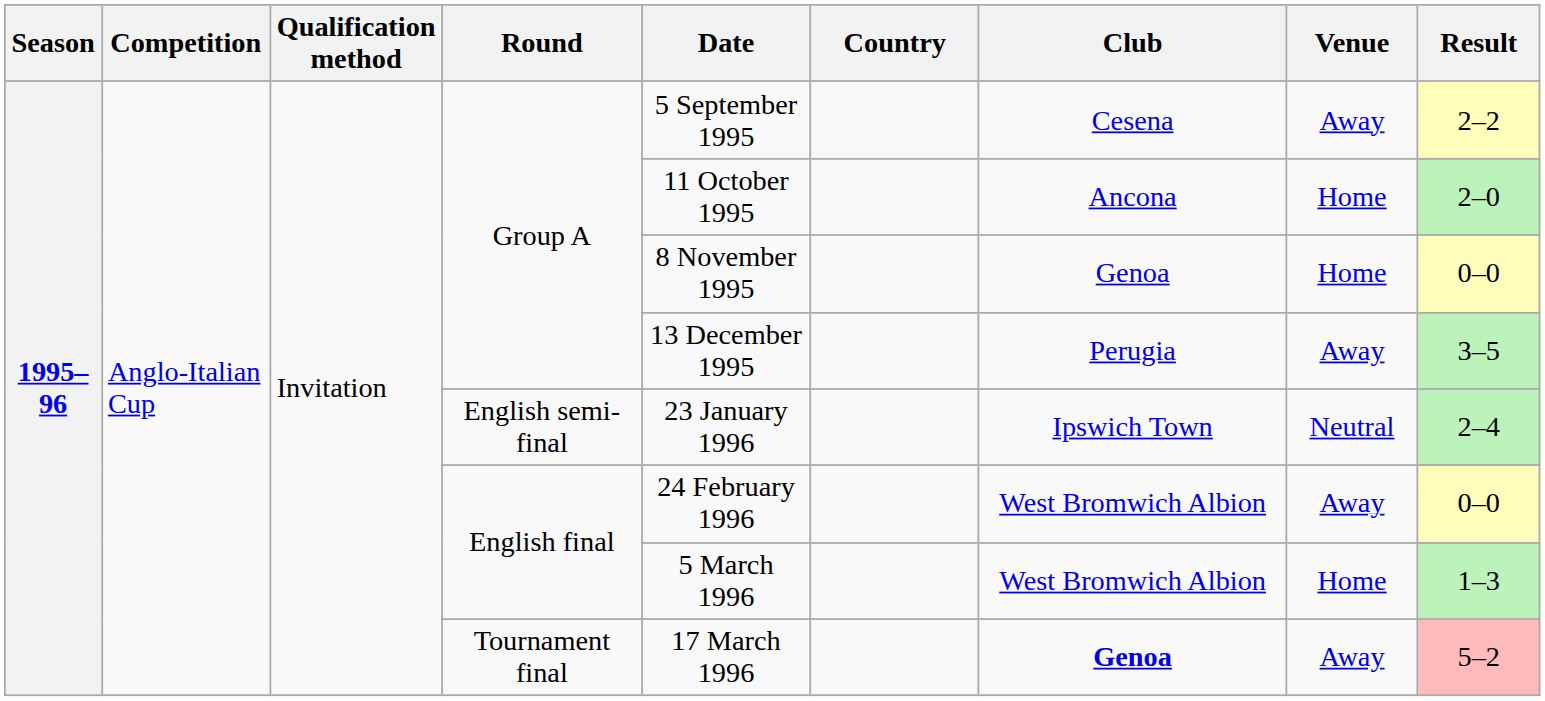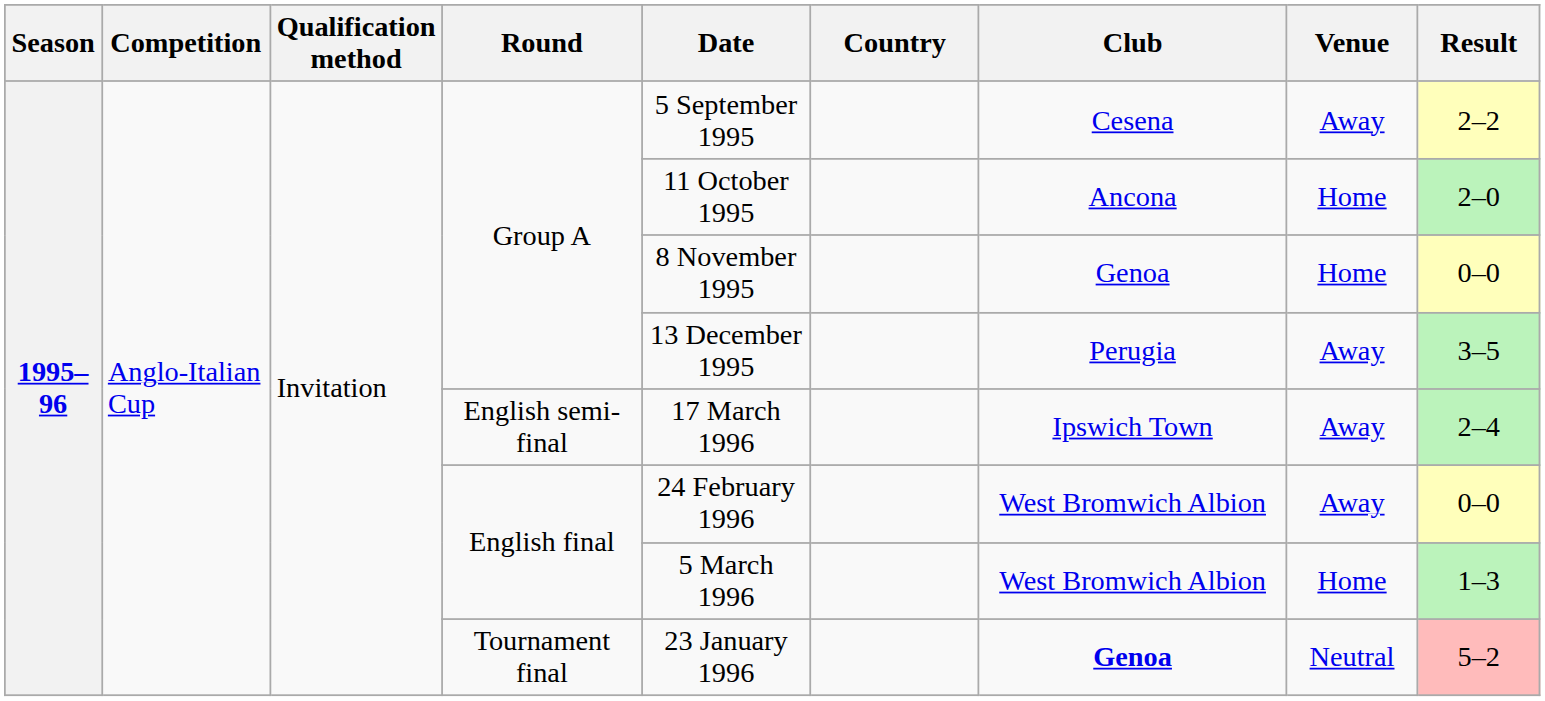English semi-final | Date: 23 January 1996 -> 17 March 1996
English semi-final | Venue: Neutral -> Away
Tournament final | Date: 17 March 1996 -> 23 January 1996
Tournament final | Venue: Away -> Neutral
